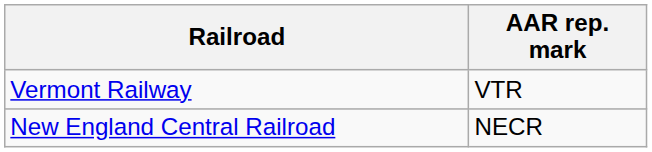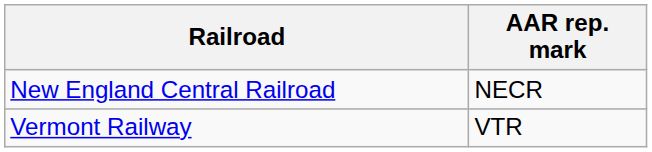rows swapped: Vermont Railway <-> New England Central Railroad
